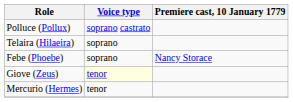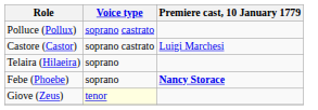+ row: Castore (Castor) | soprano castrato | Luigi Marchesi
Febe (Phoebe) | Premiere cast, 10 January 1779: normal -> bold
- row: Mercurio (Hermes) | tenor
